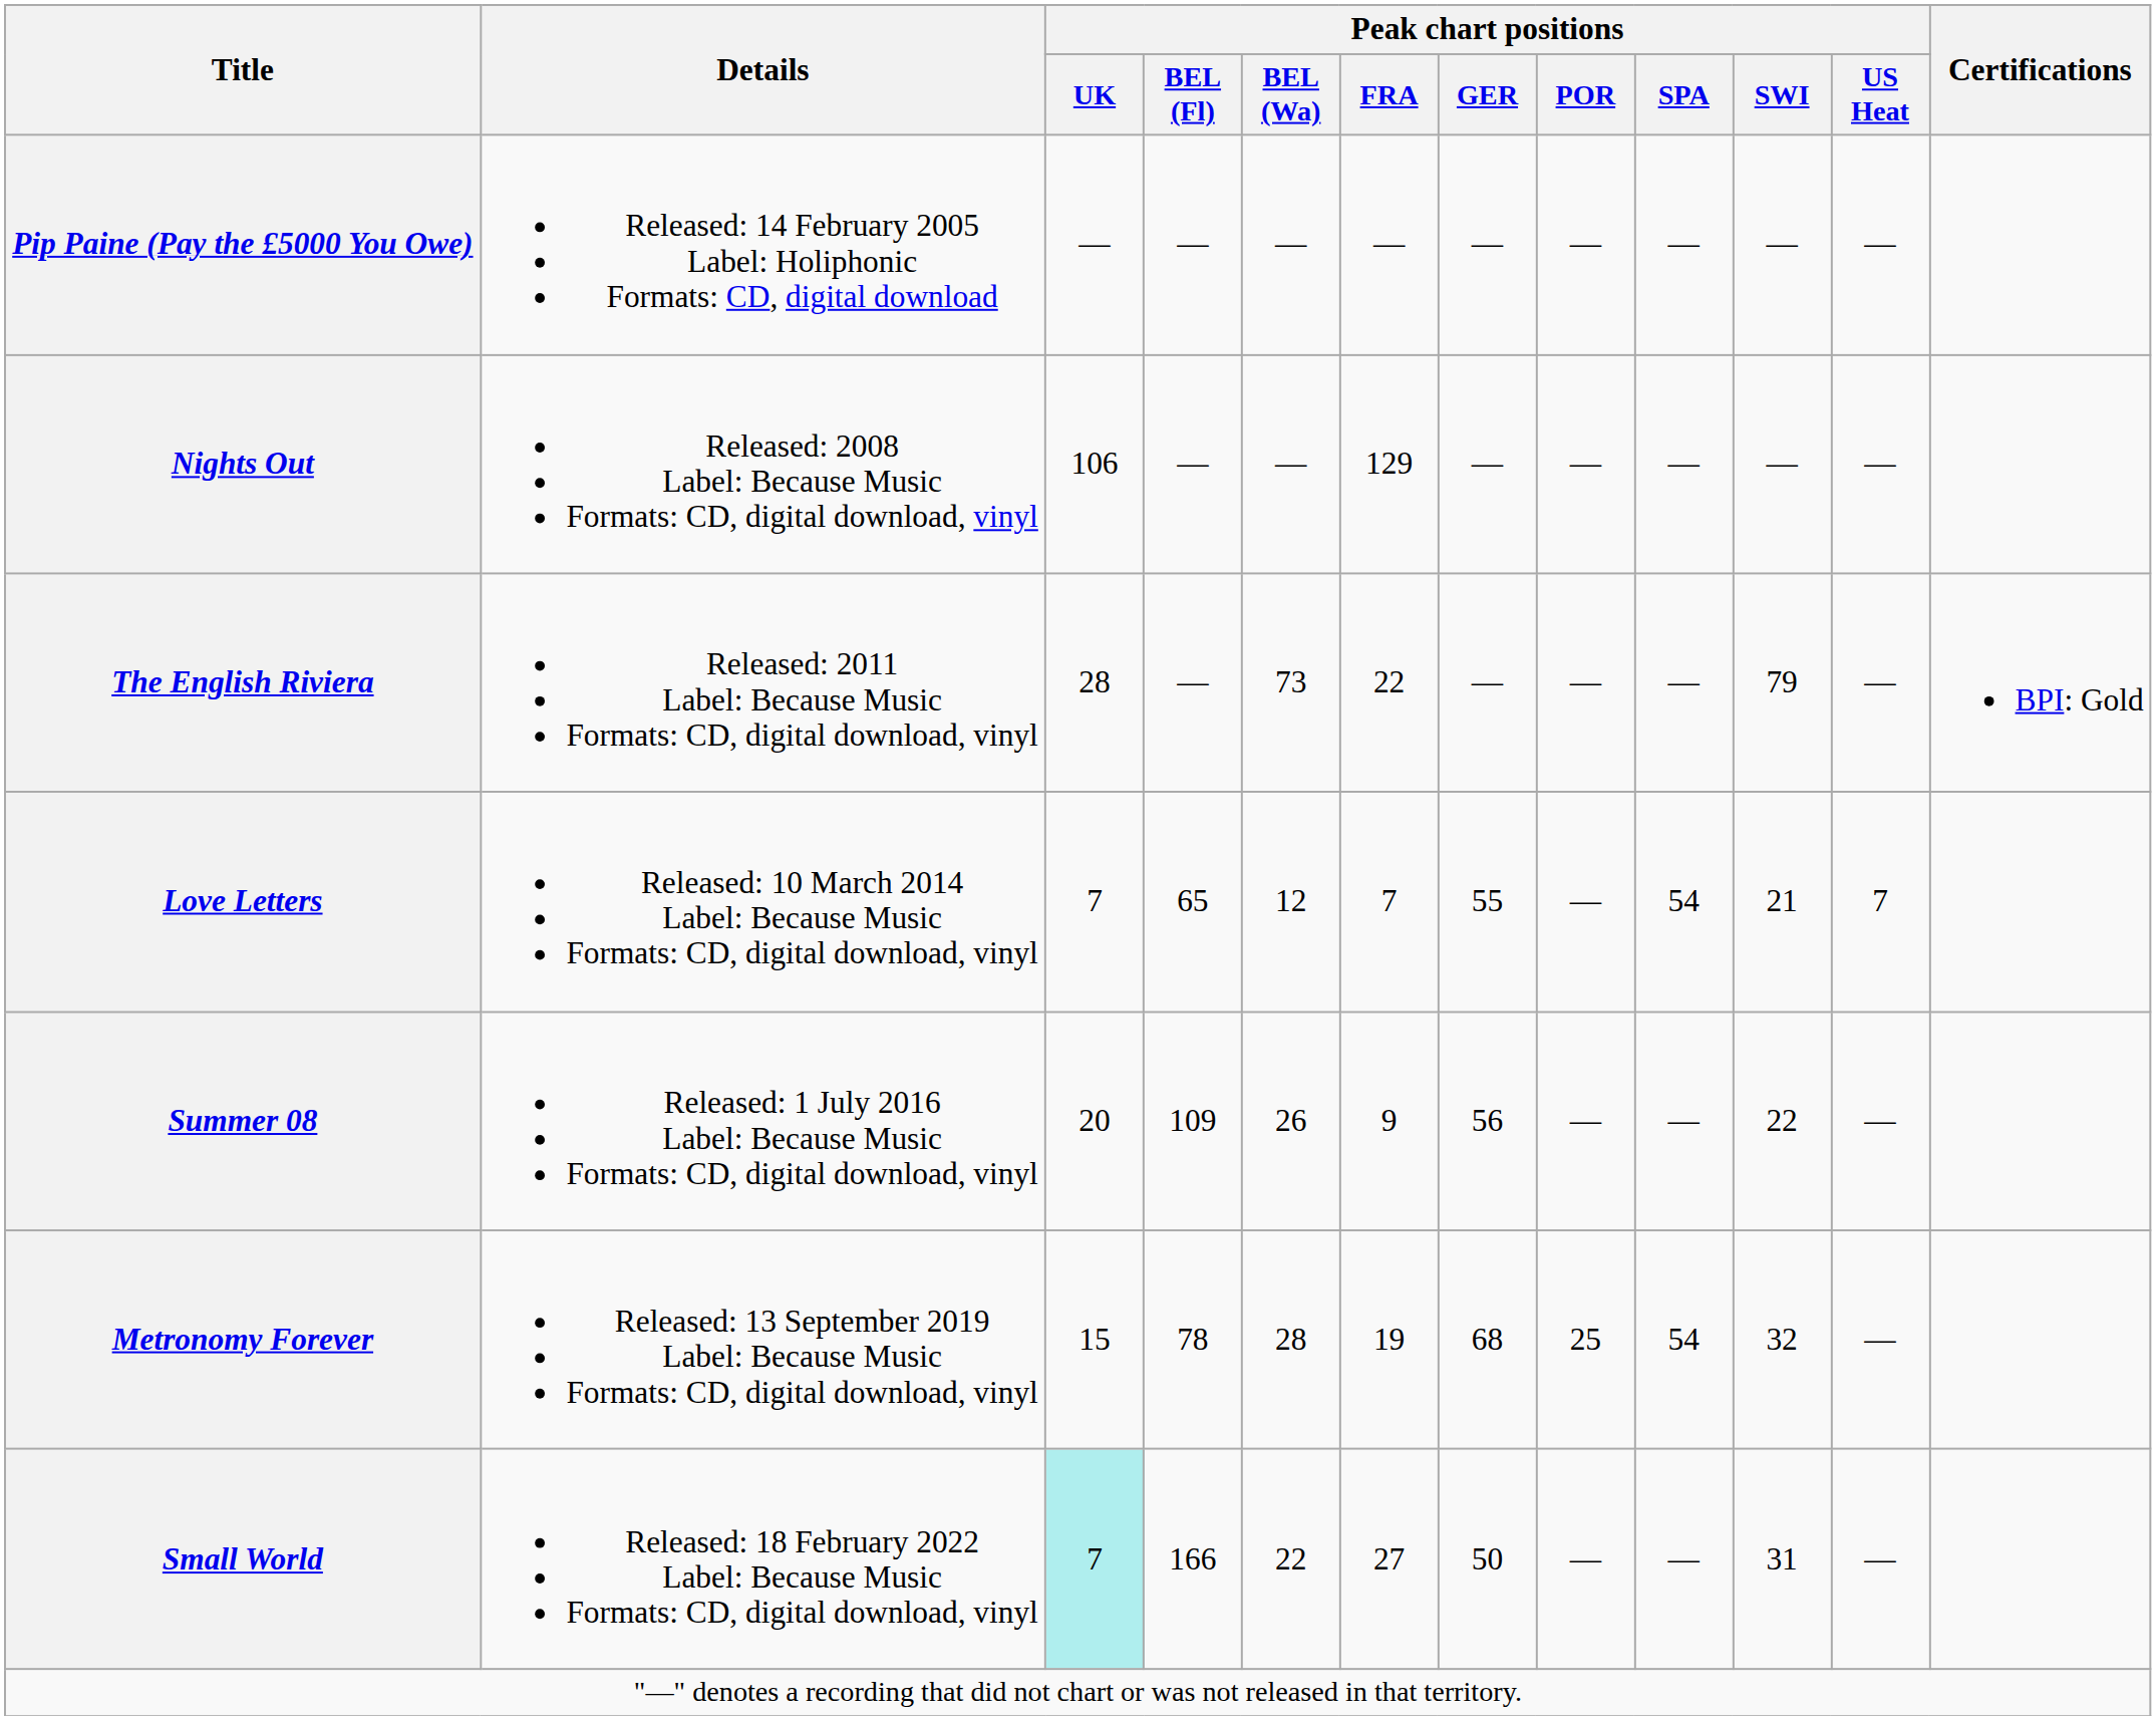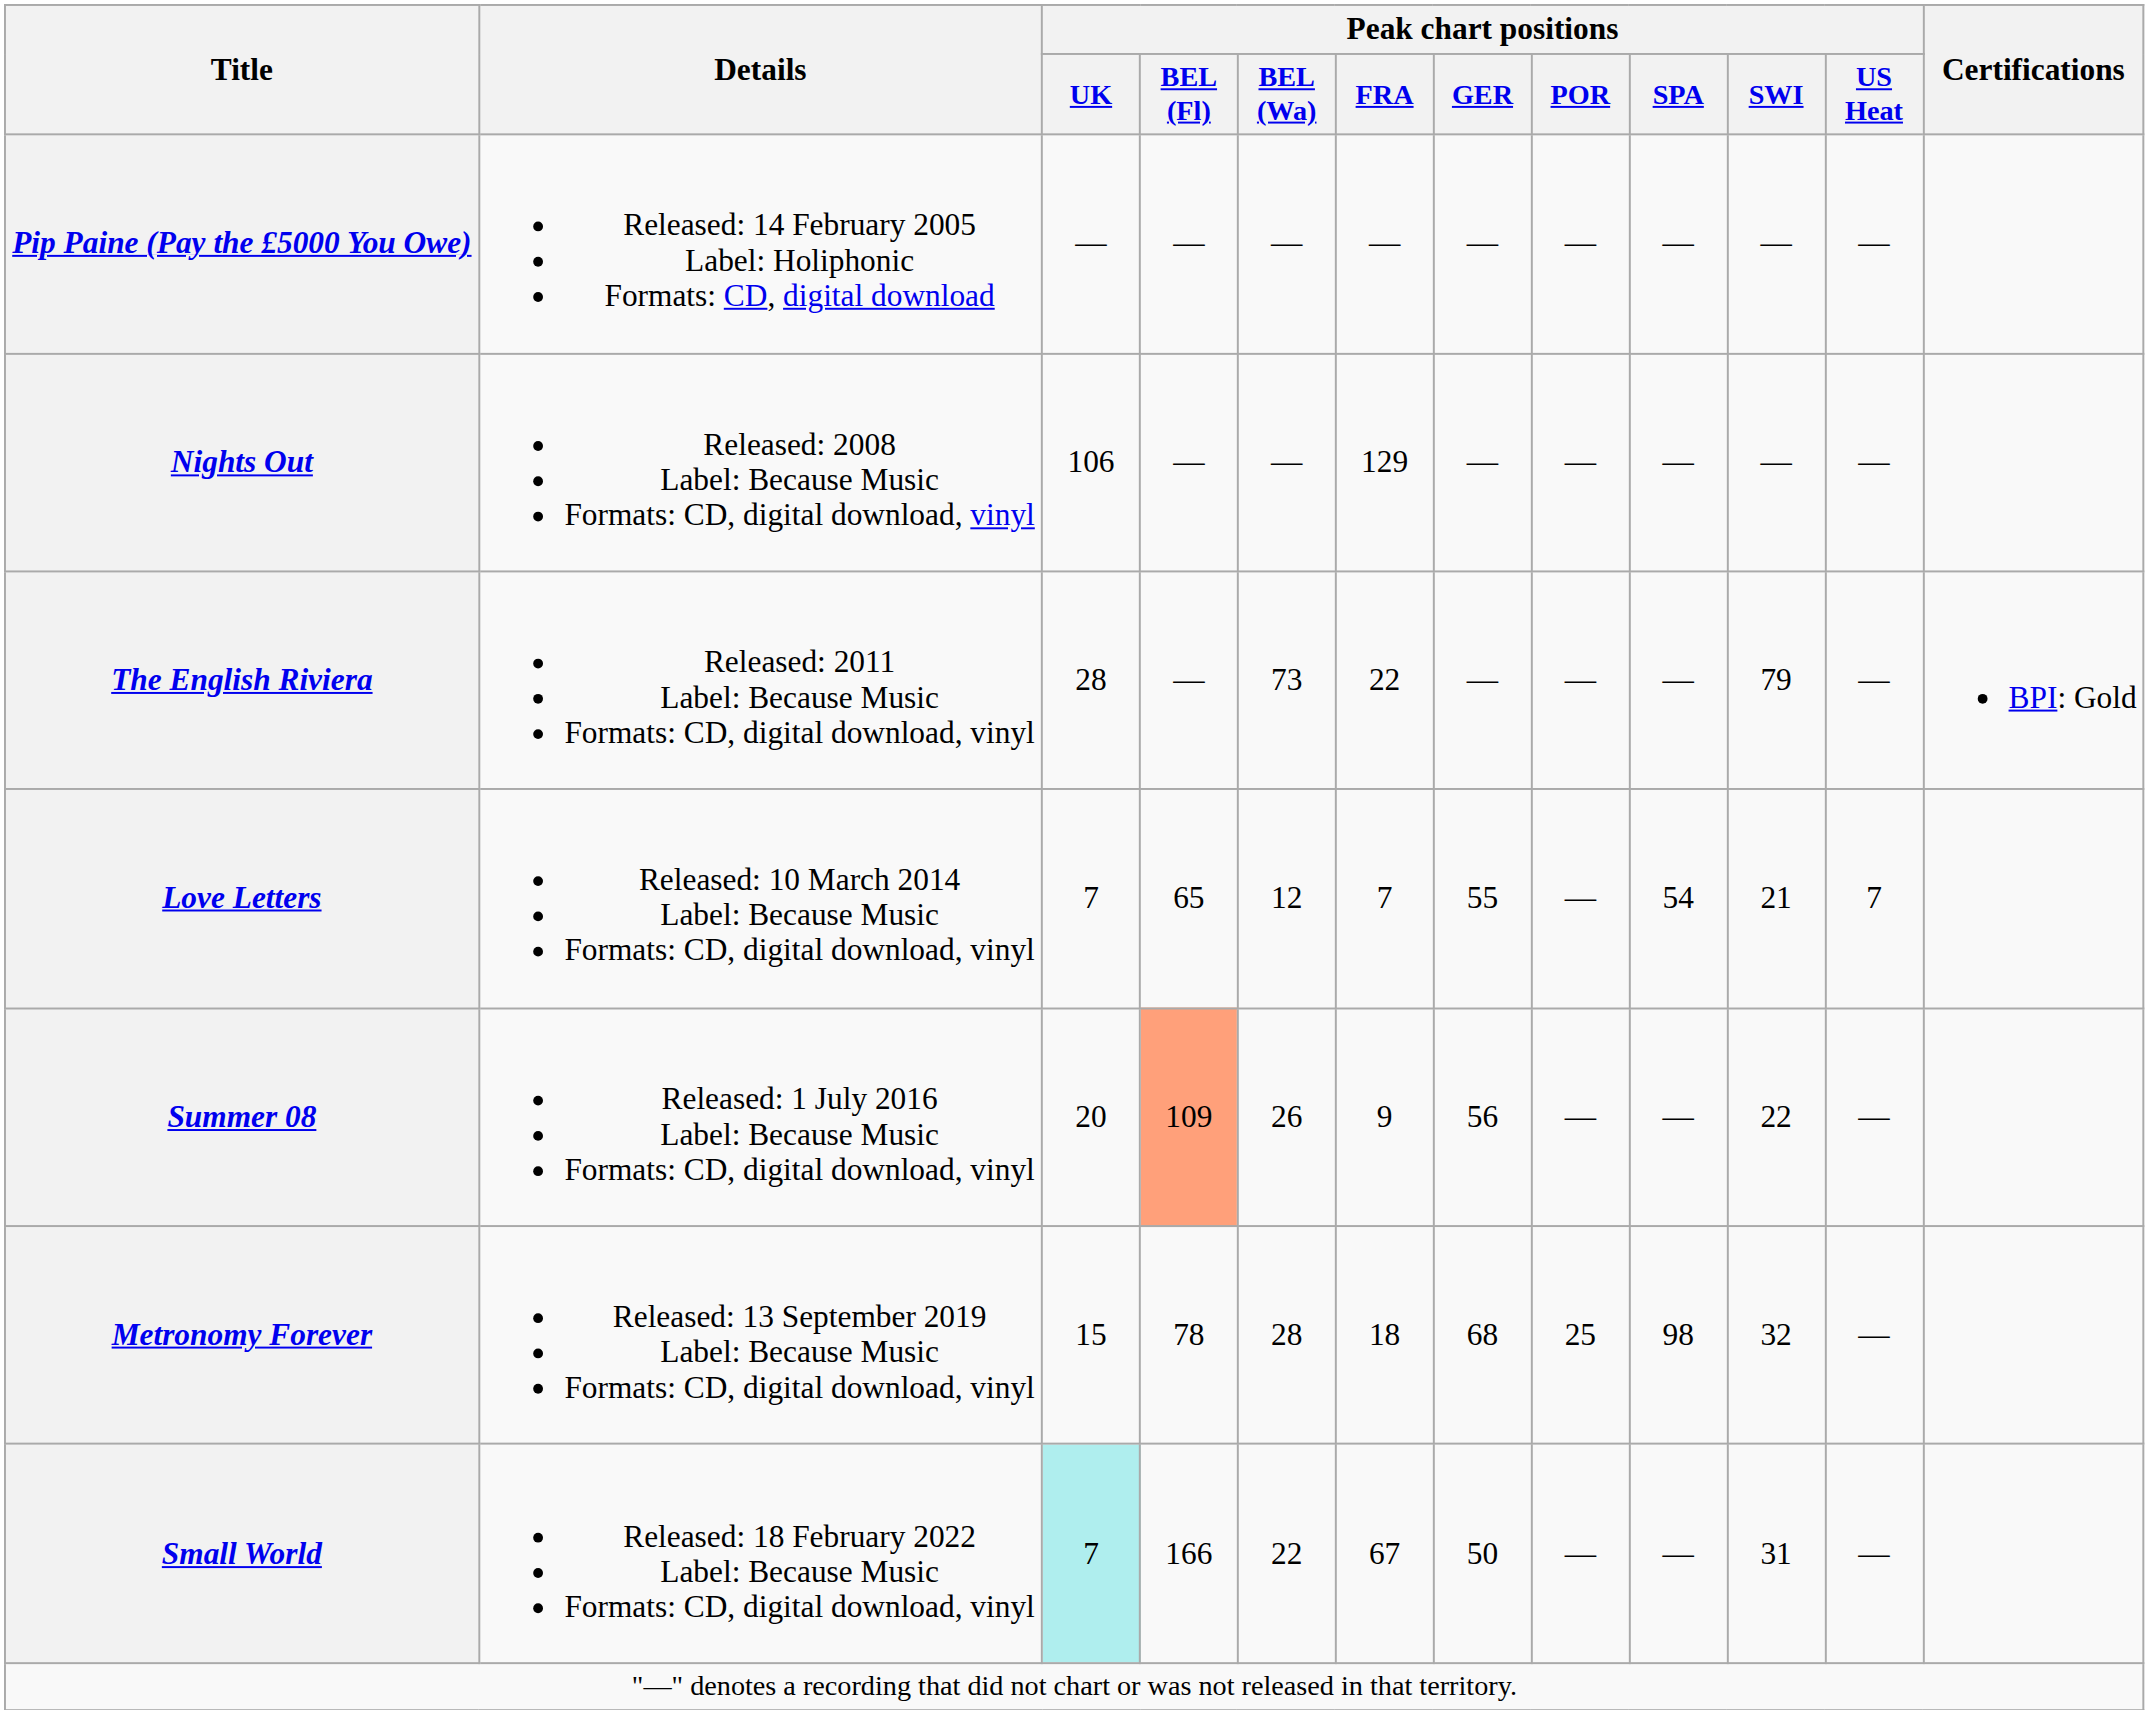Summer 08 | Peak chart positions / BEL (Fl): no background -> lightsalmon background
Metronomy Forever | Peak chart positions / FRA: 19 -> 18
Metronomy Forever | Peak chart positions / SPA: 54 -> 98
Small World | Peak chart positions / FRA: 27 -> 67
